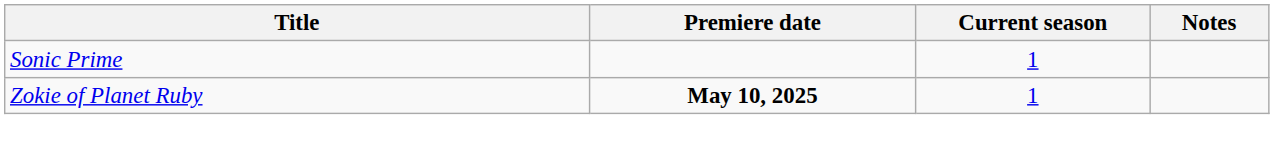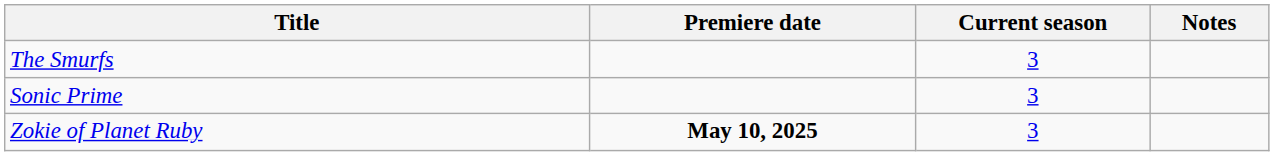+ row: The Smurfs | 3
Sonic Prime | Current season: 1 -> 3
Zokie of Planet Ruby | Current season: 1 -> 3
